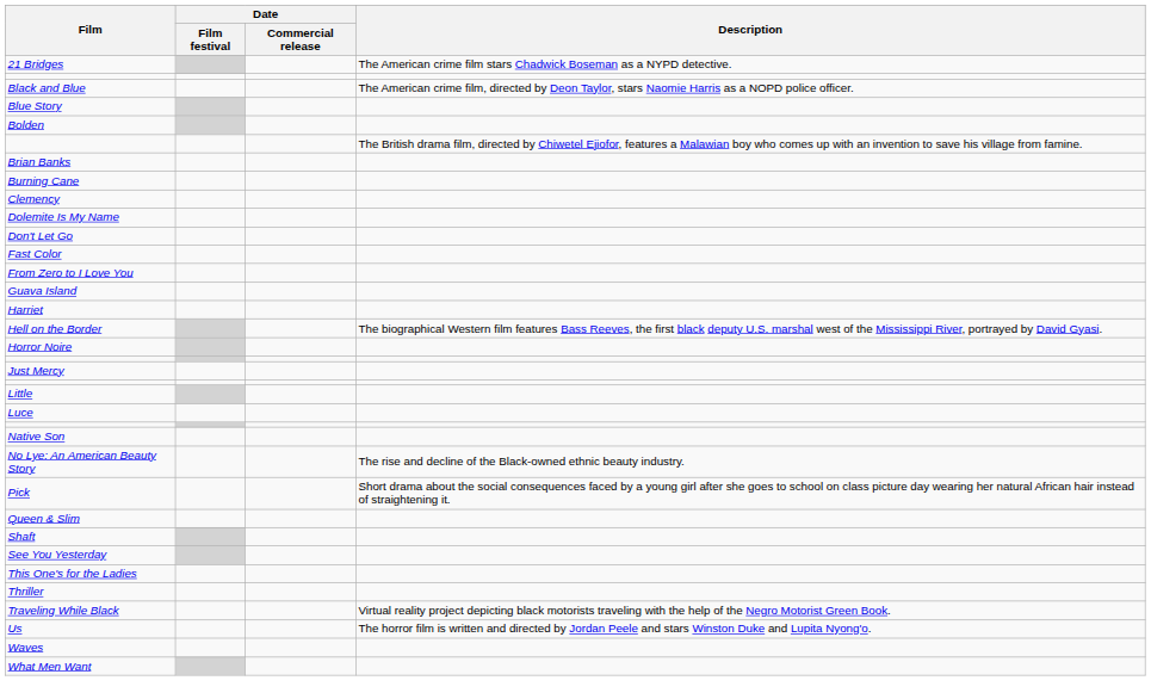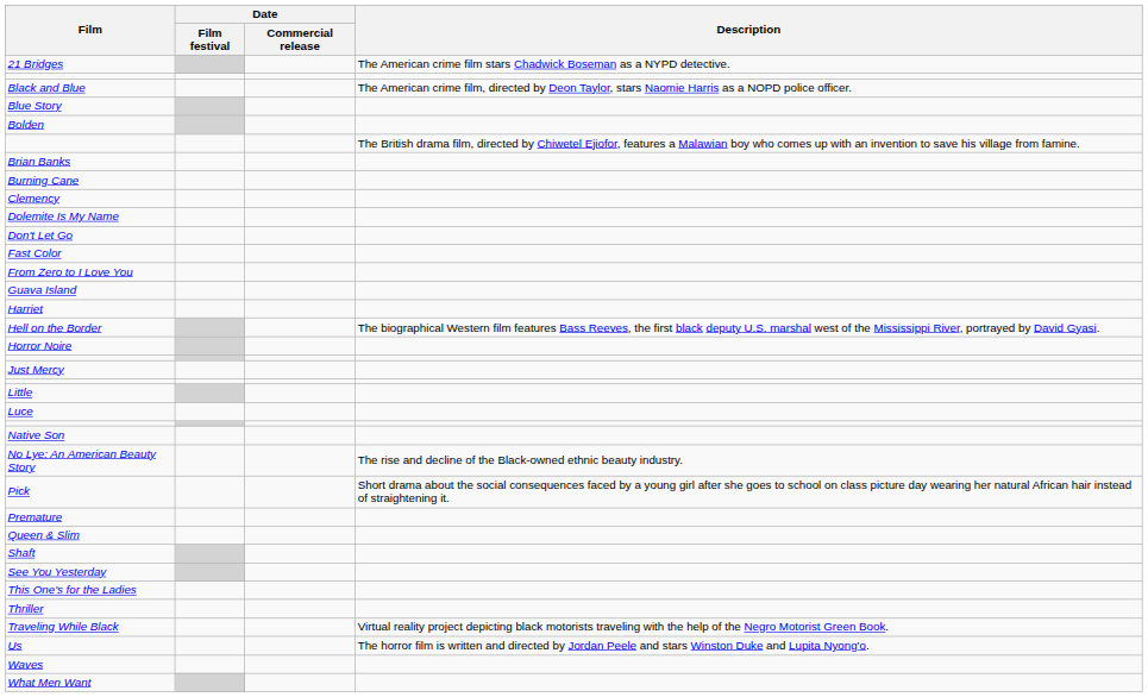+ row: Premature
